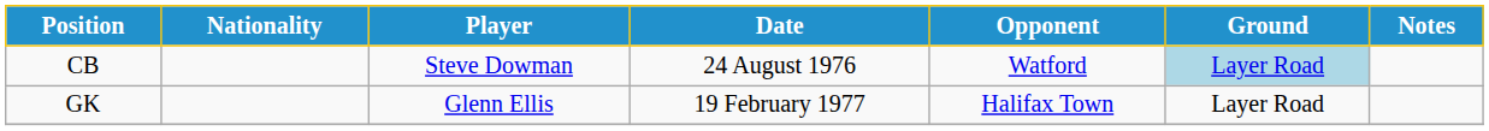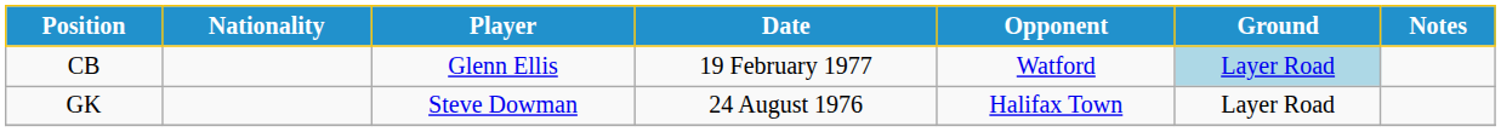CB | Player: Steve Dowman -> Glenn Ellis
CB | Date: 24 August 1976 -> 19 February 1977
GK | Player: Glenn Ellis -> Steve Dowman
GK | Date: 19 February 1977 -> 24 August 1976
